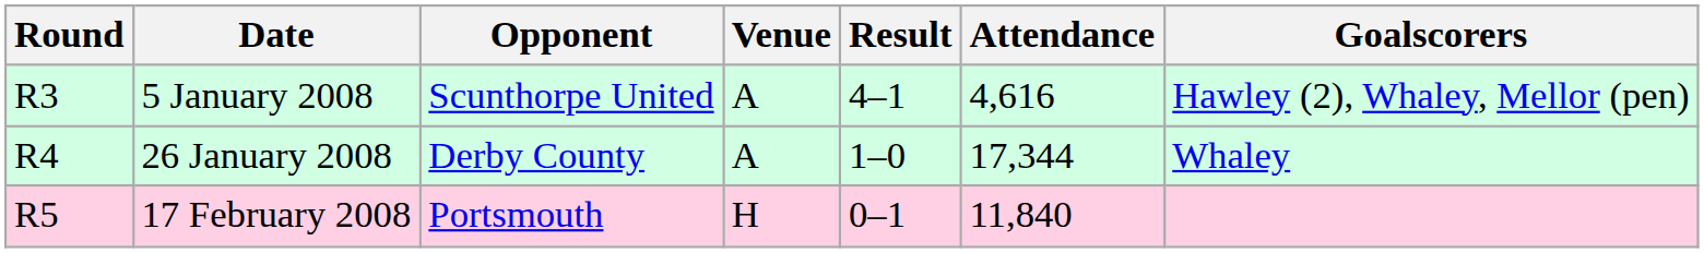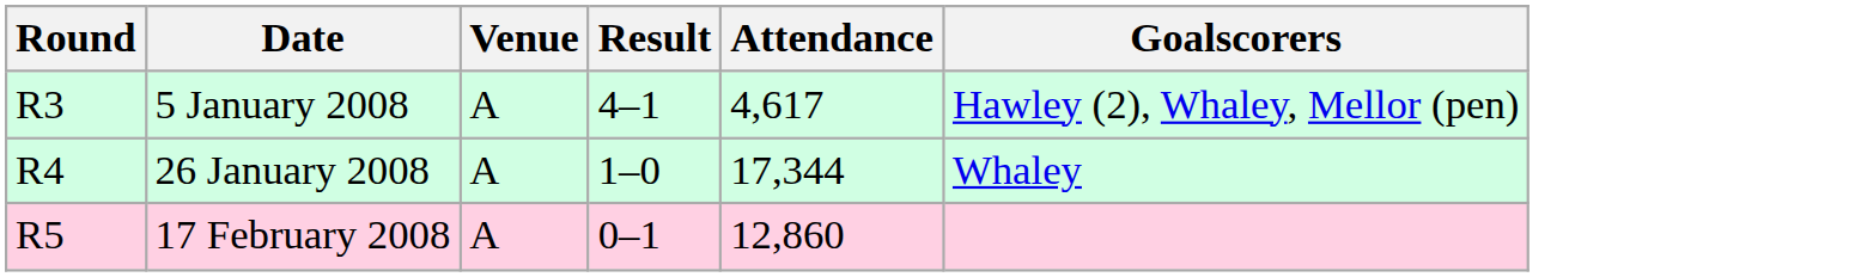- column: Opponent | Scunthorpe United | Derby County | Portsmouth
5 January 2008 | Attendance: 4,616 -> 4,617
17 February 2008 | Venue: H -> A
17 February 2008 | Attendance: 11,840 -> 12,860
